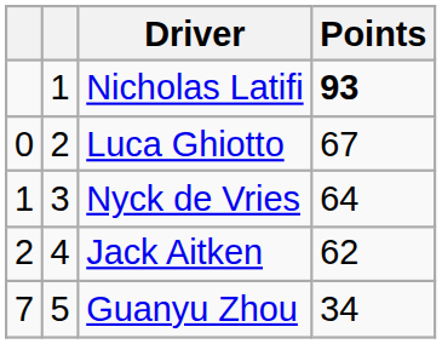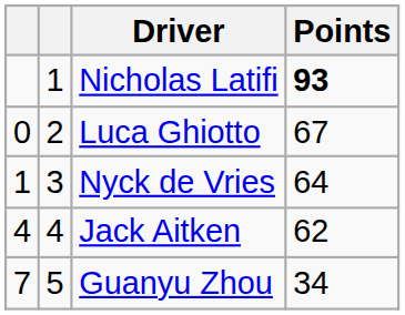Jack Aitken | column 1: 2 -> 4
